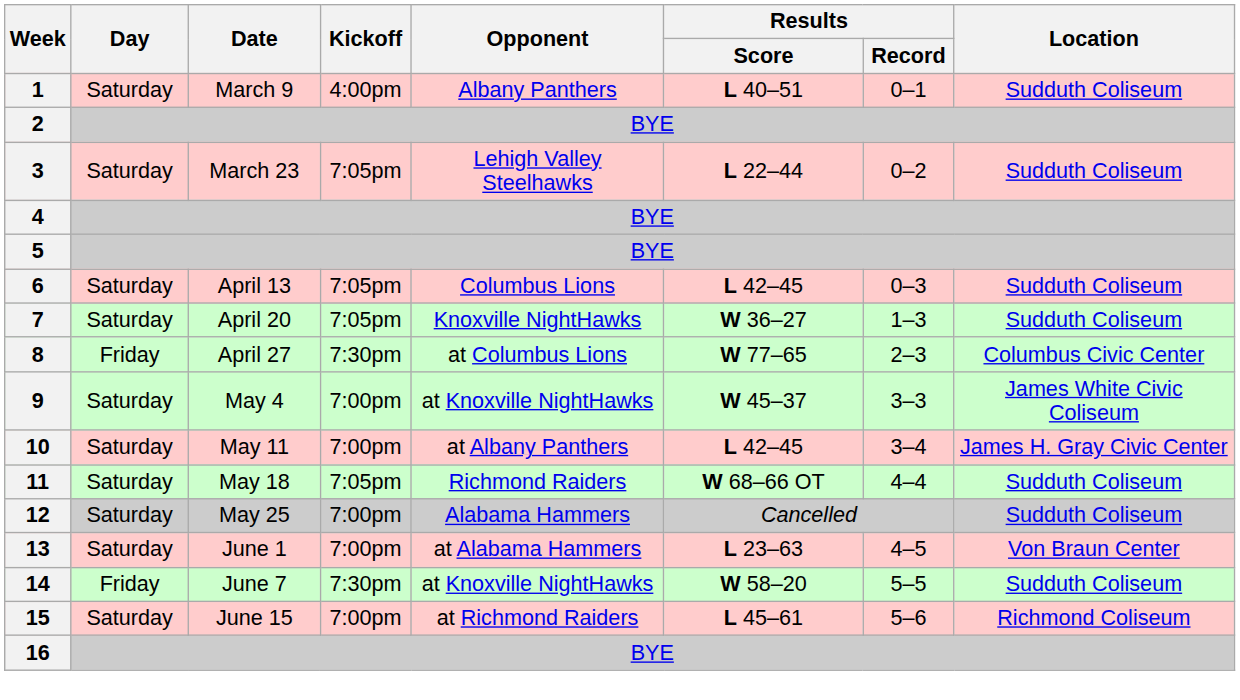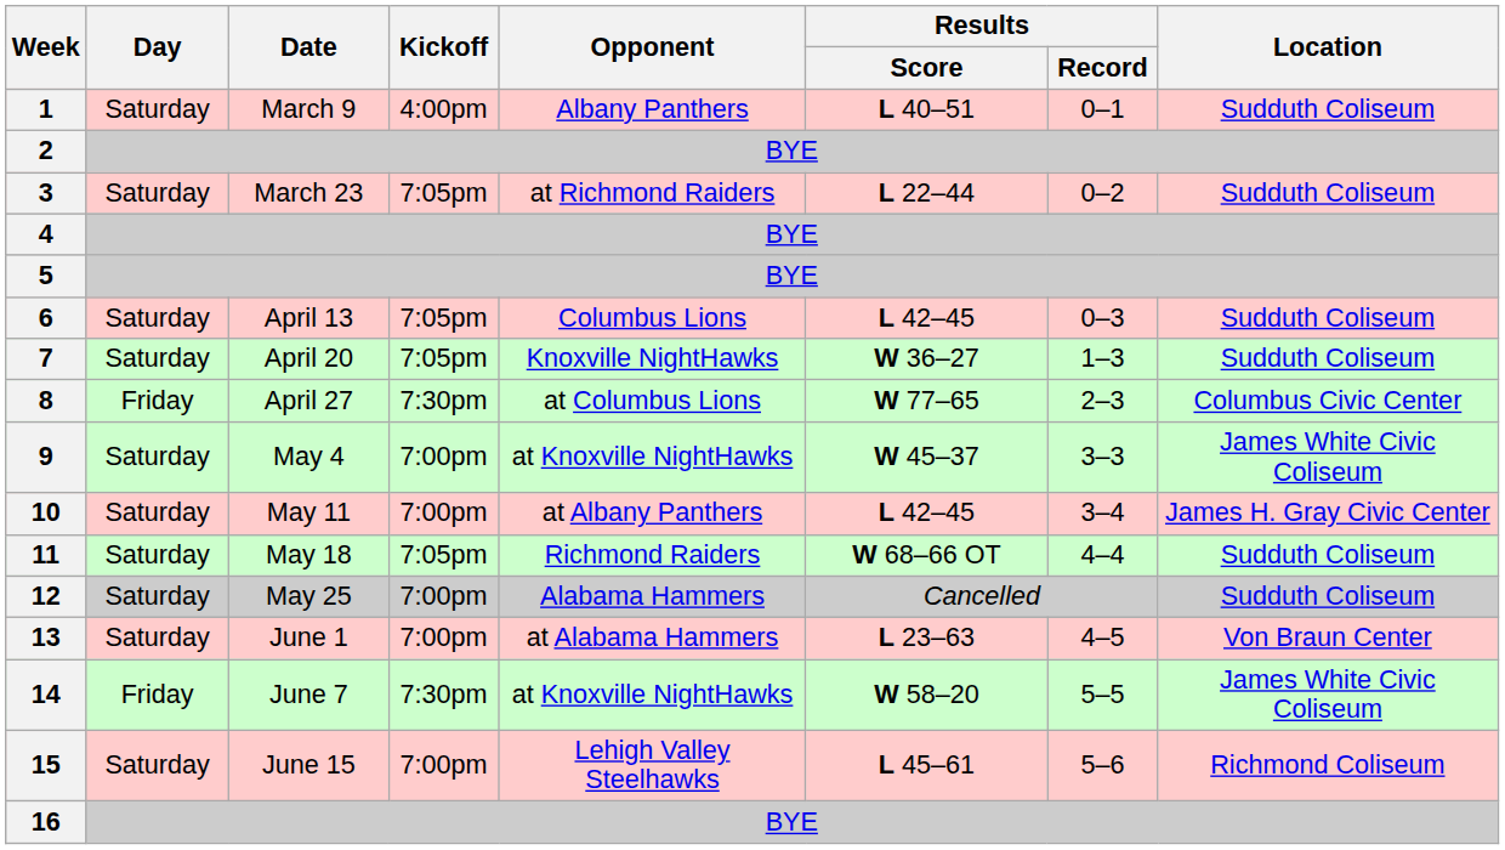3 | Opponent: Lehigh Valley Steelhawks -> at Richmond Raiders
14 | Location: Sudduth Coliseum -> James White Civic Coliseum
15 | Opponent: at Richmond Raiders -> Lehigh Valley Steelhawks
